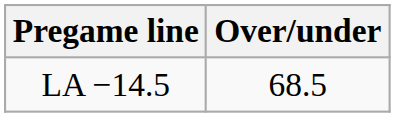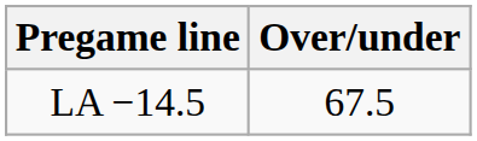LA −14.5 | Over/under: 68.5 -> 67.5
